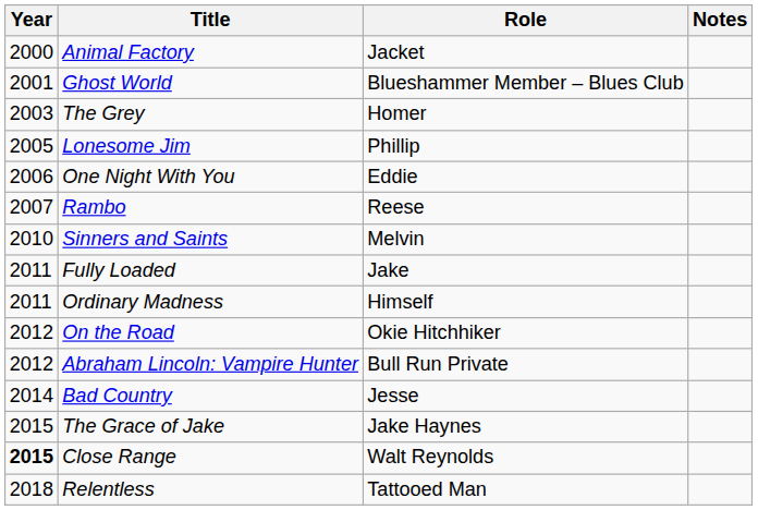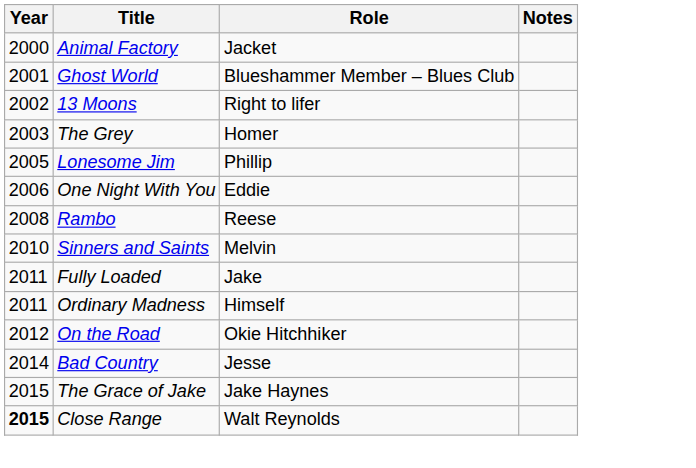+ row: 2002 | 13 Moons | Right to lifer
Rambo | Year: 2007 -> 2008
- row: 2012 | Abraham Lincoln: Vampire Hunter | Bull Run Private
- row: 2018 | Relentless | Tattooed Man
